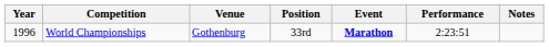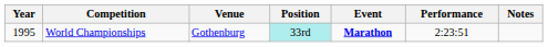World Championships | Year: 1996 -> 1995
World Championships | Position: no background -> paleturquoise background
